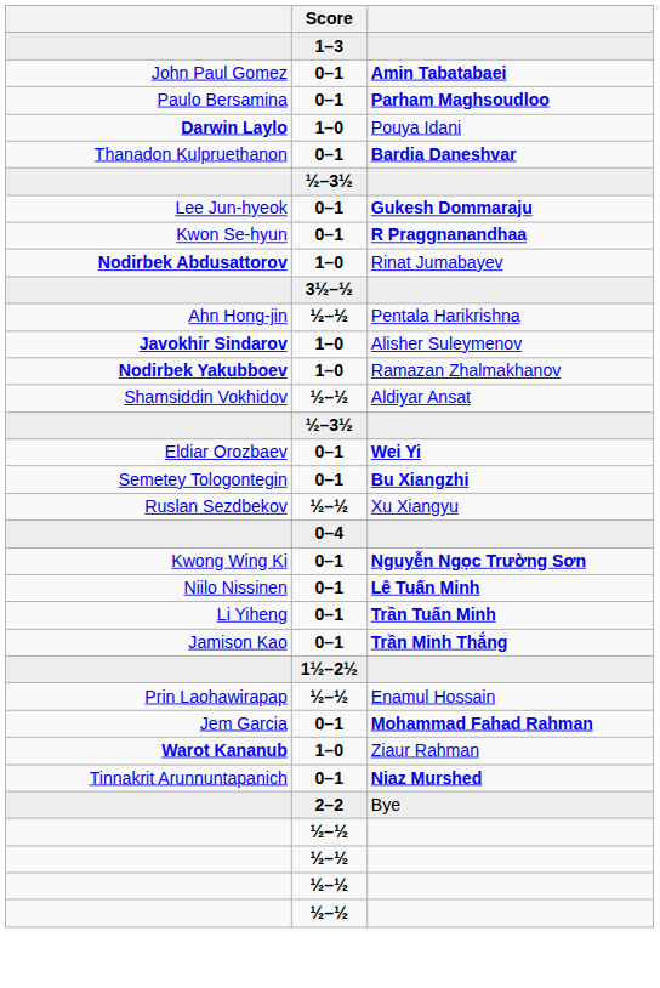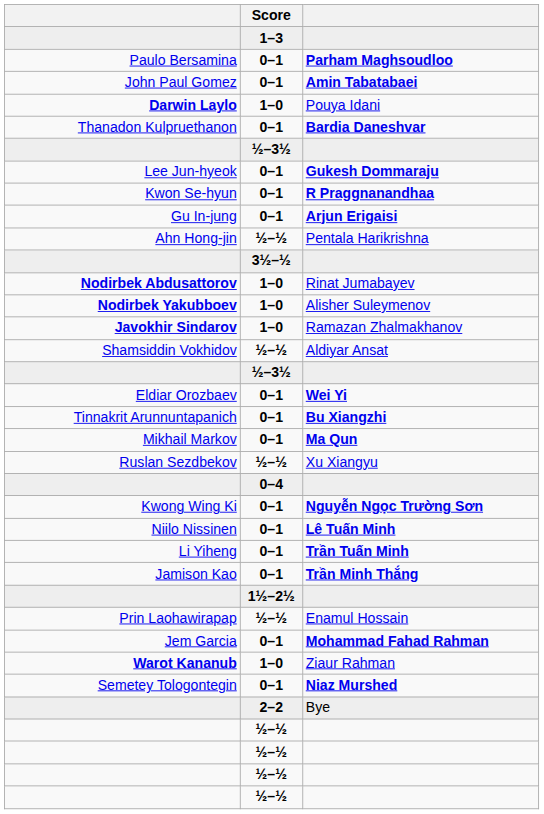rows swapped: Parham Maghsoudloo <-> Amin Tabatabaei
+ row: Gu In-jung | 0–1 | Arjun Erigaisi
rows swapped: Pentala Harikrishna <-> Rinat Jumabayev
Alisher Suleymenov | column 1: Javokhir Sindarov -> Nodirbek Yakubboev
Ramazan Zhalmakhanov | column 1: Nodirbek Yakubboev -> Javokhir Sindarov
Bu Xiangzhi | column 1: Semetey Tologontegin -> Tinnakrit Arunnuntapanich
+ row: Mikhail Markov | 0–1 | Ma Qun
Niaz Murshed | column 1: Tinnakrit Arunnuntapanich -> Semetey Tologontegin
